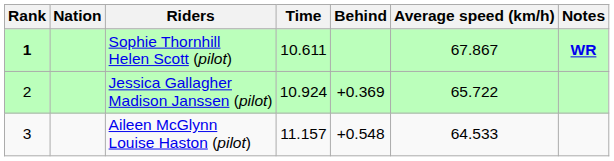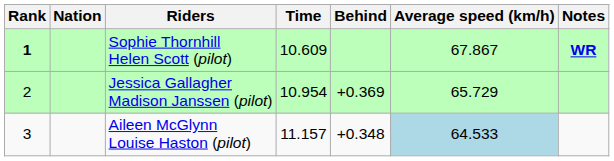Sophie Thornhill Helen Scott (pilot) | Time: 10.611 -> 10.609
Jessica Gallagher Madison Janssen (pilot) | Time: 10.924 -> 10.954
Jessica Gallagher Madison Janssen (pilot) | Average speed (km/h): 65.722 -> 65.729
Aileen McGlynn Louise Haston (pilot) | Behind: +0.548 -> +0.348
Aileen McGlynn Louise Haston (pilot) | Average speed (km/h): no background -> lightblue background
